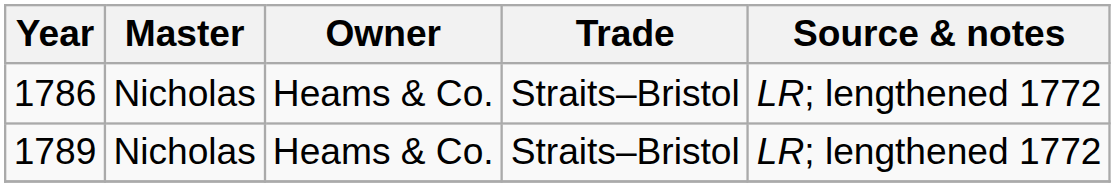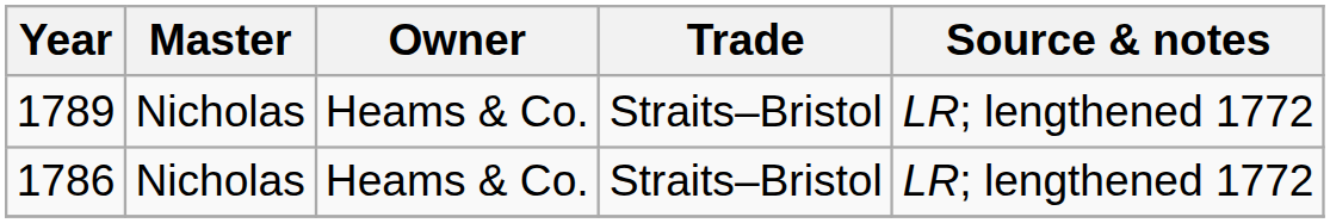rows swapped: 1786 <-> 1789
